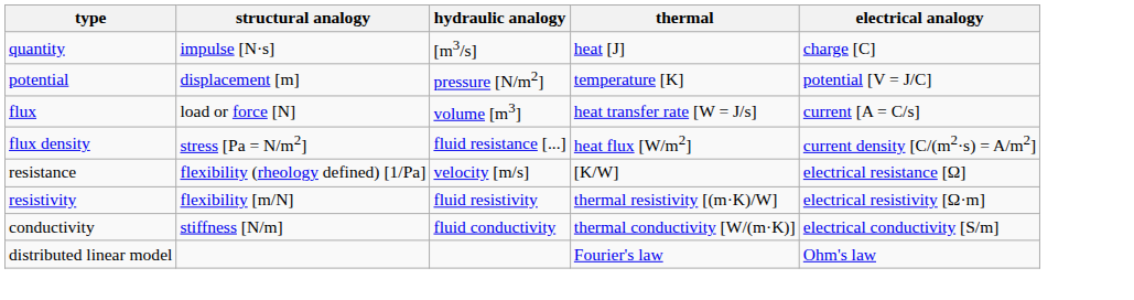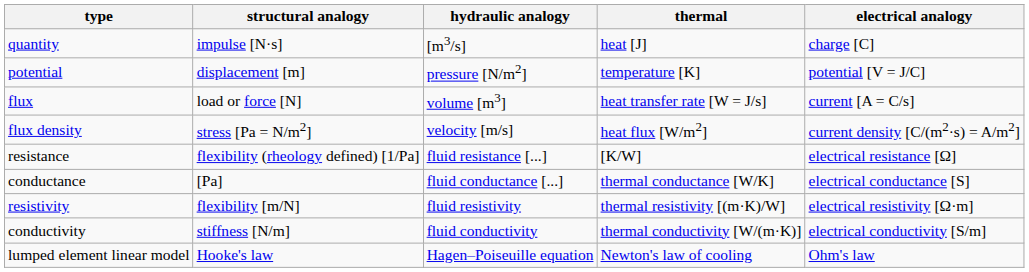flux density | hydraulic analogy: fluid resistance [...] -> velocity [m/s]
resistance | hydraulic analogy: velocity [m/s] -> fluid resistance [...]
+ row: conductance | [Pa] | fluid conductance [...] | thermal conductance [W/K] | electrical conductance [S]
+ row: lumped element linear model | Hooke's law | Hagen–Poiseuille equation | Newton's law of cooling | Ohm's law
- row: distributed linear model | Fourier's law | Ohm's law
